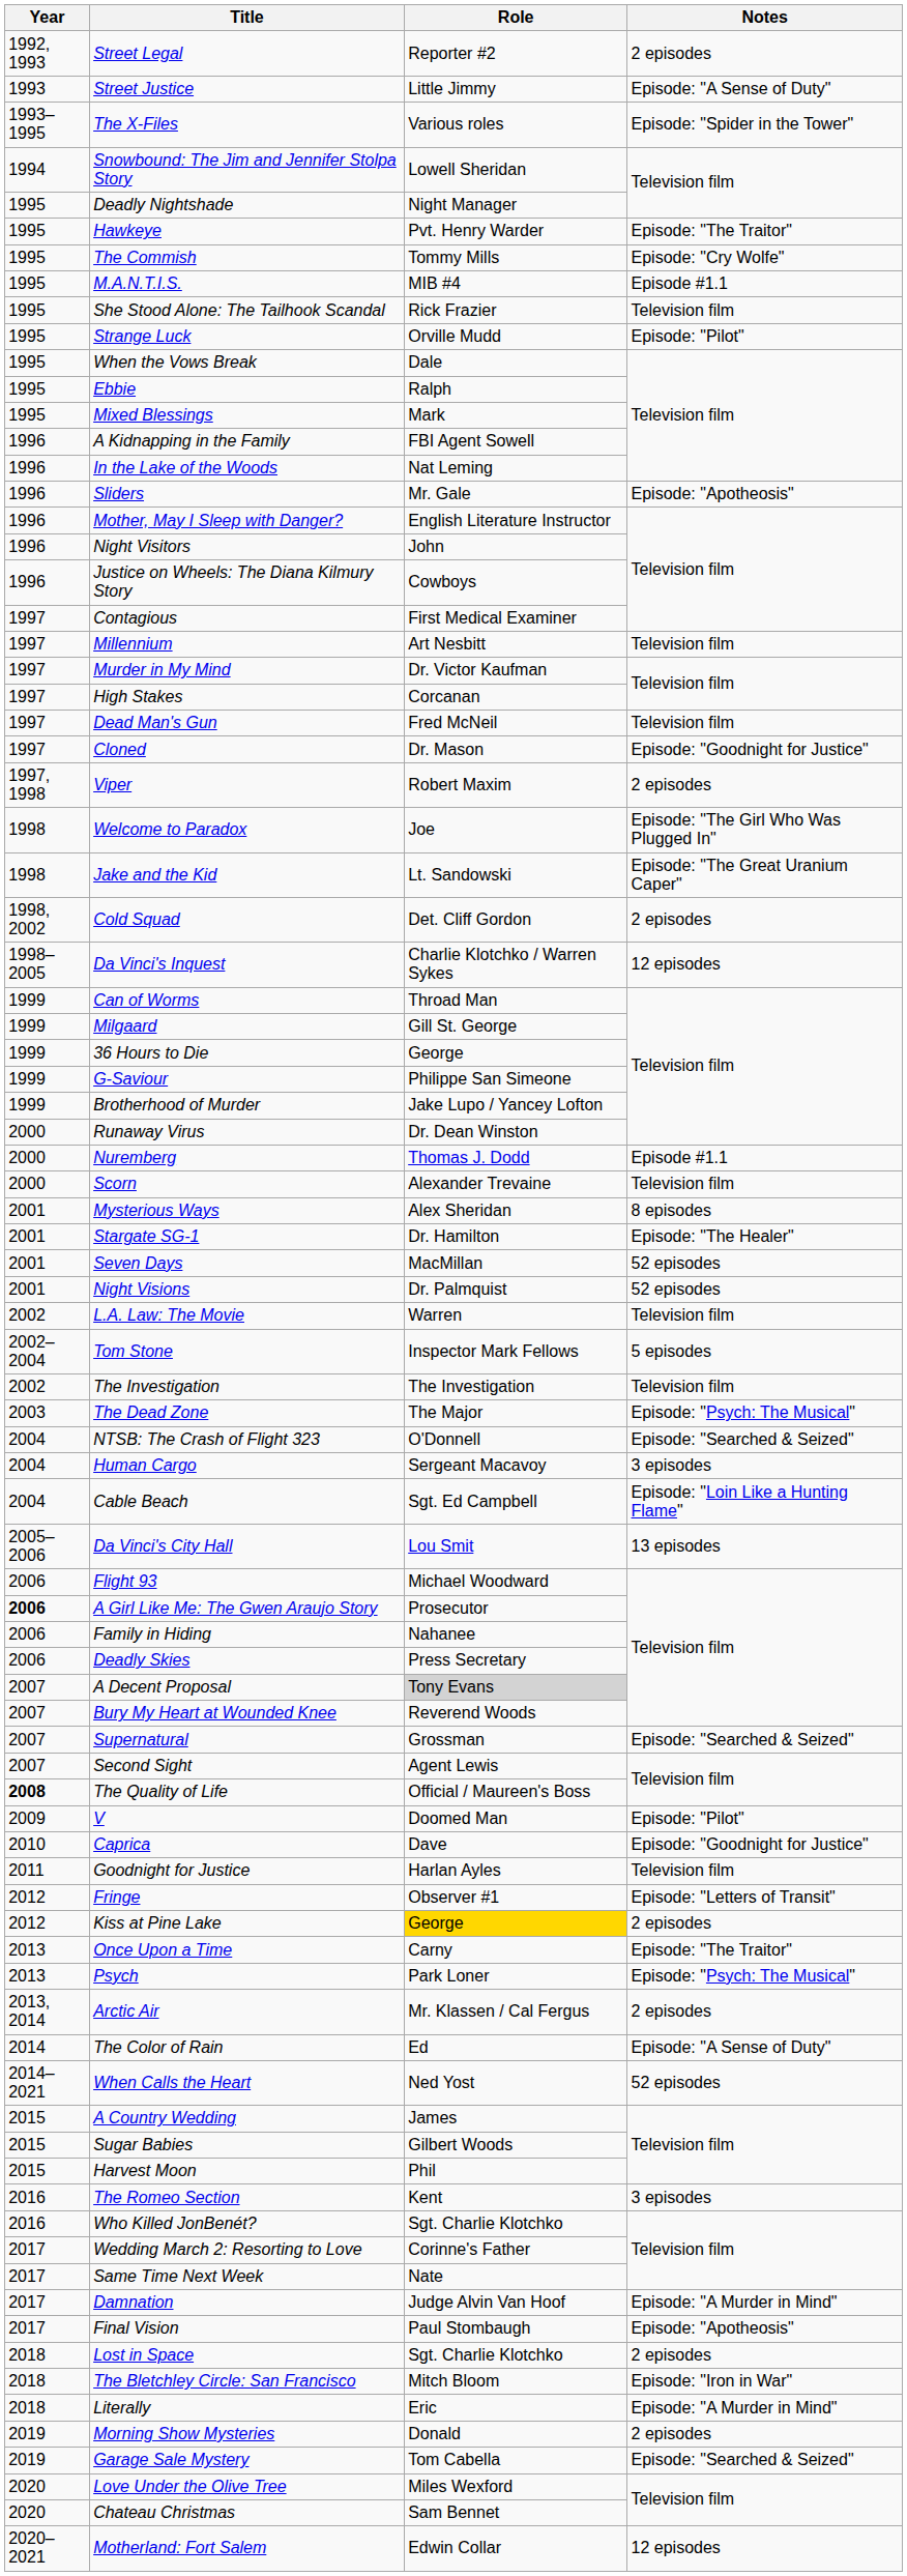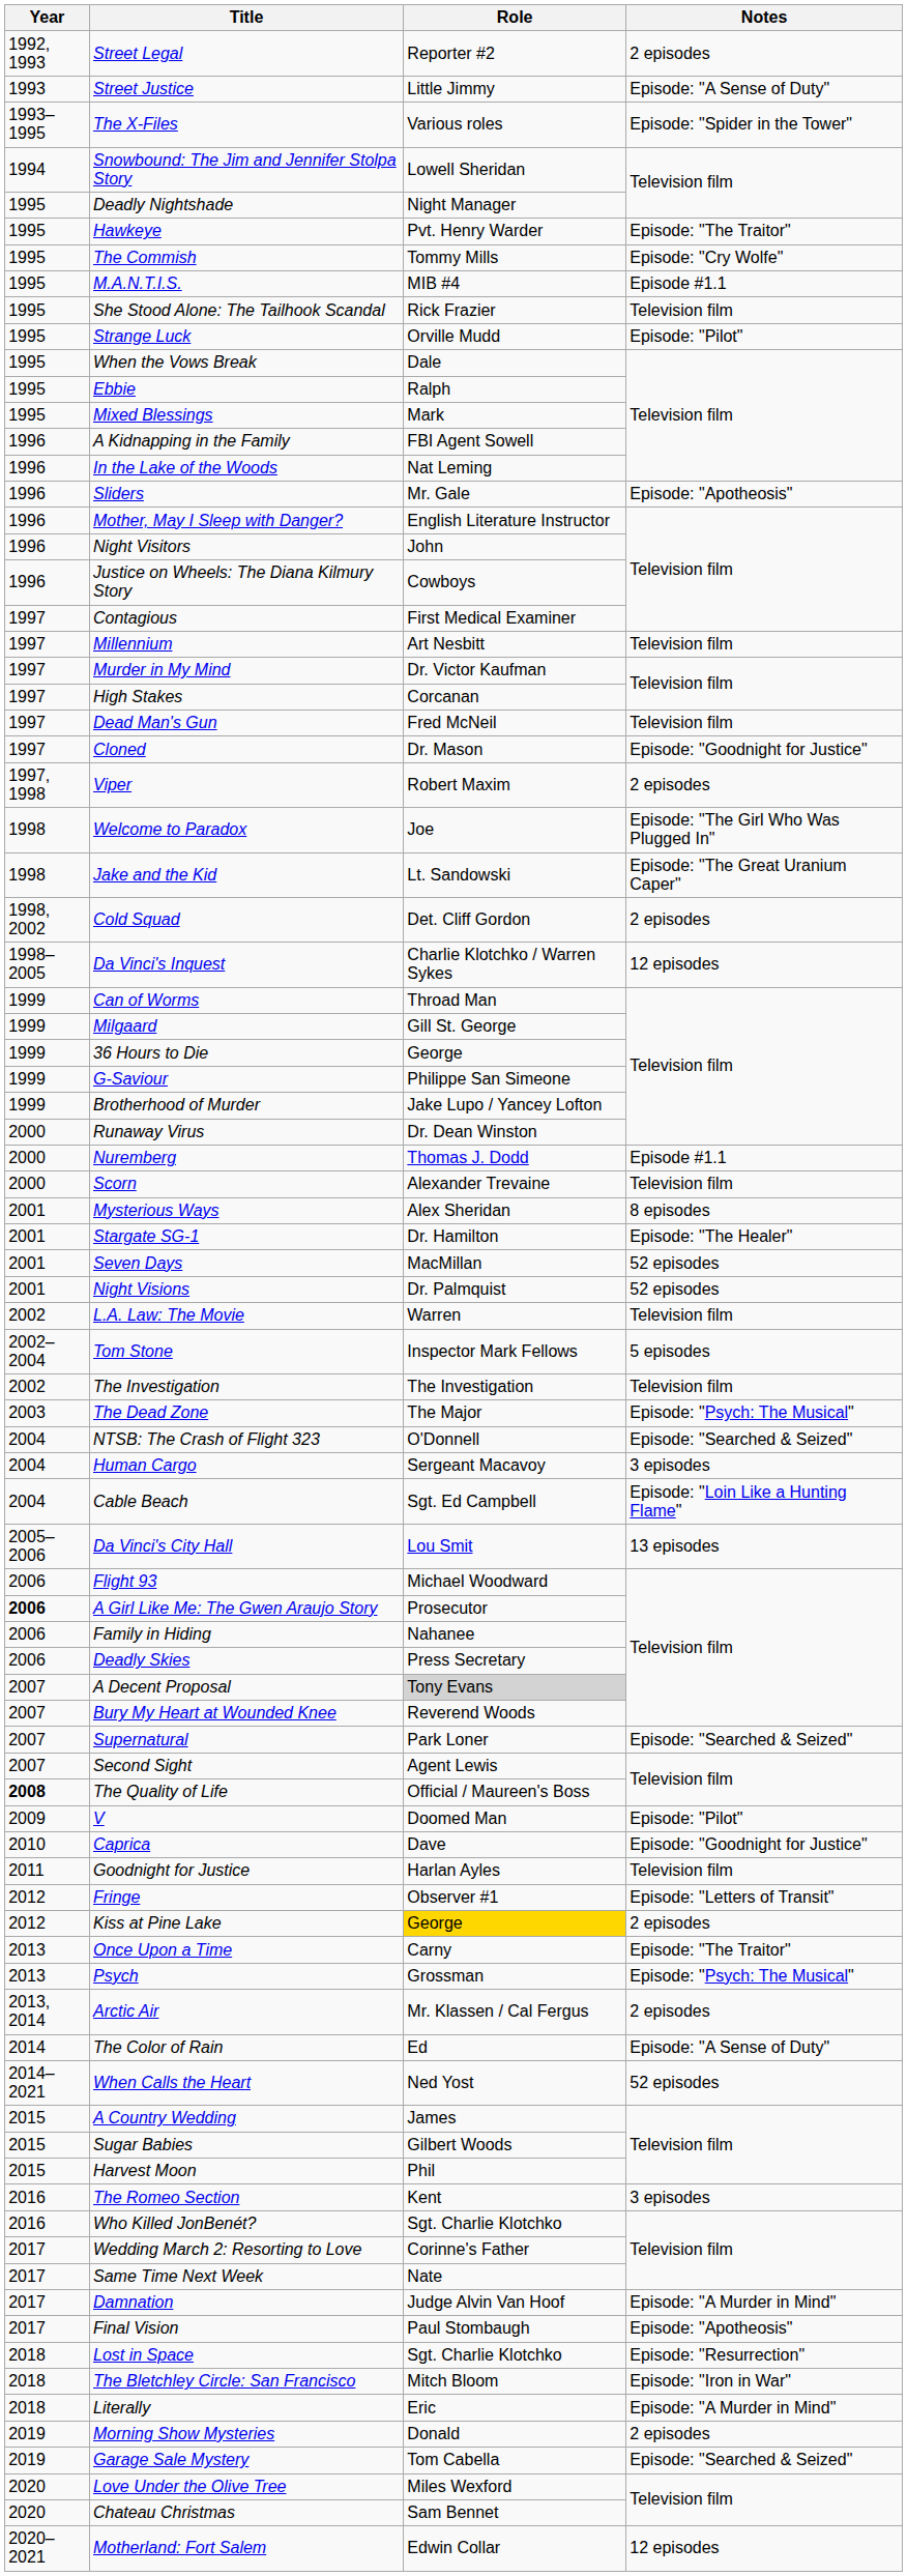Supernatural | Role: Grossman -> Park Loner
Psych | Role: Park Loner -> Grossman
Lost in Space | Notes: 2 episodes -> Episode: "Resurrection"
